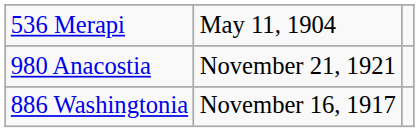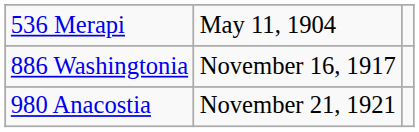rows swapped: 886 Washingtonia <-> 980 Anacostia
